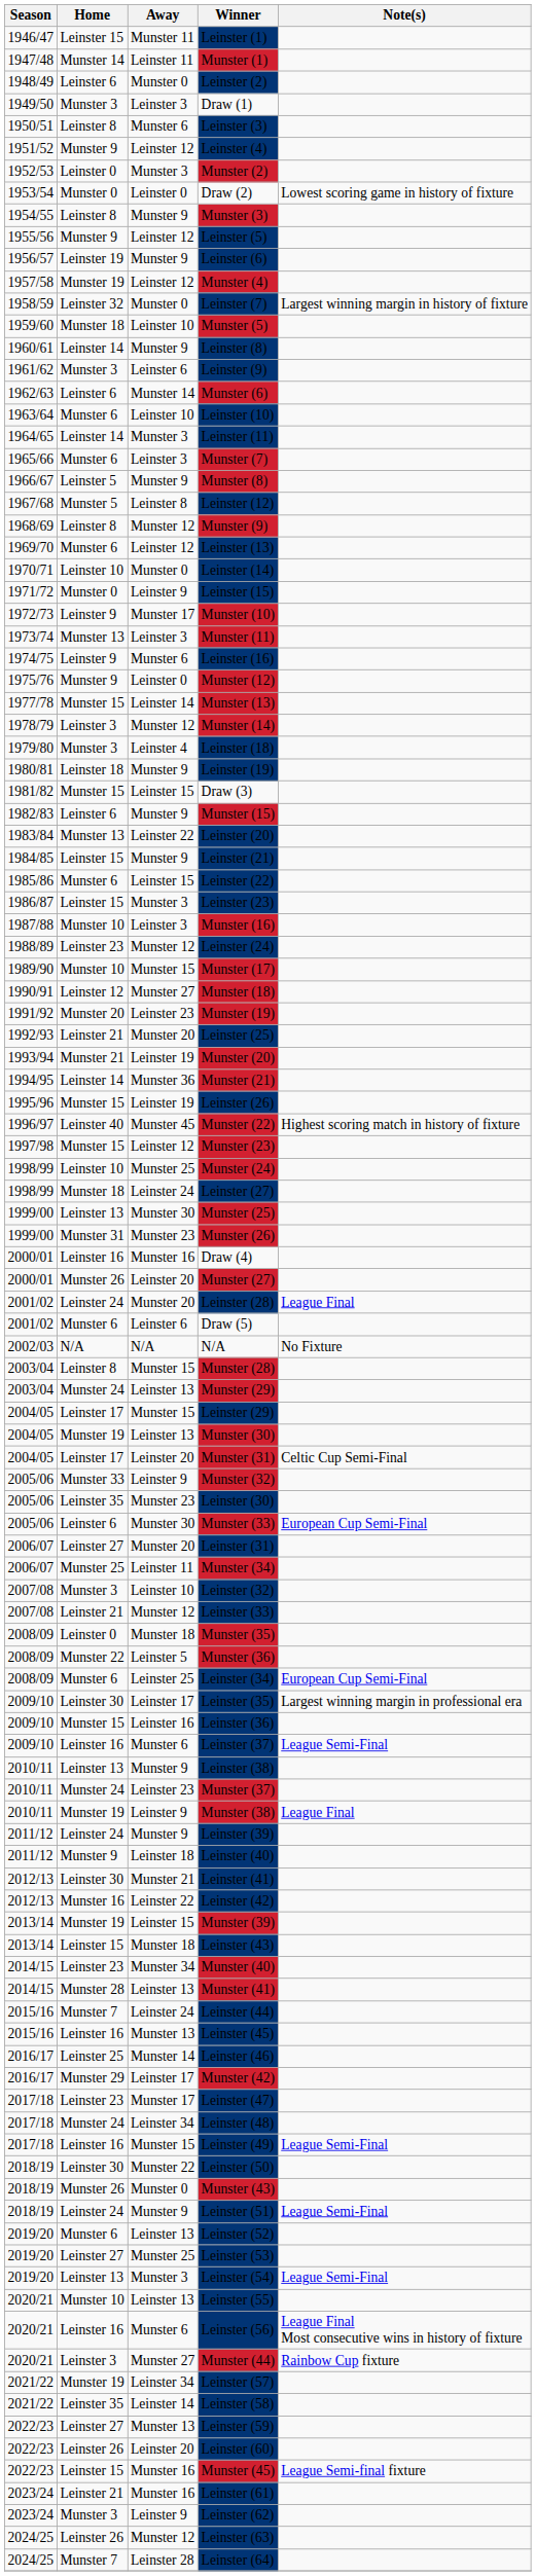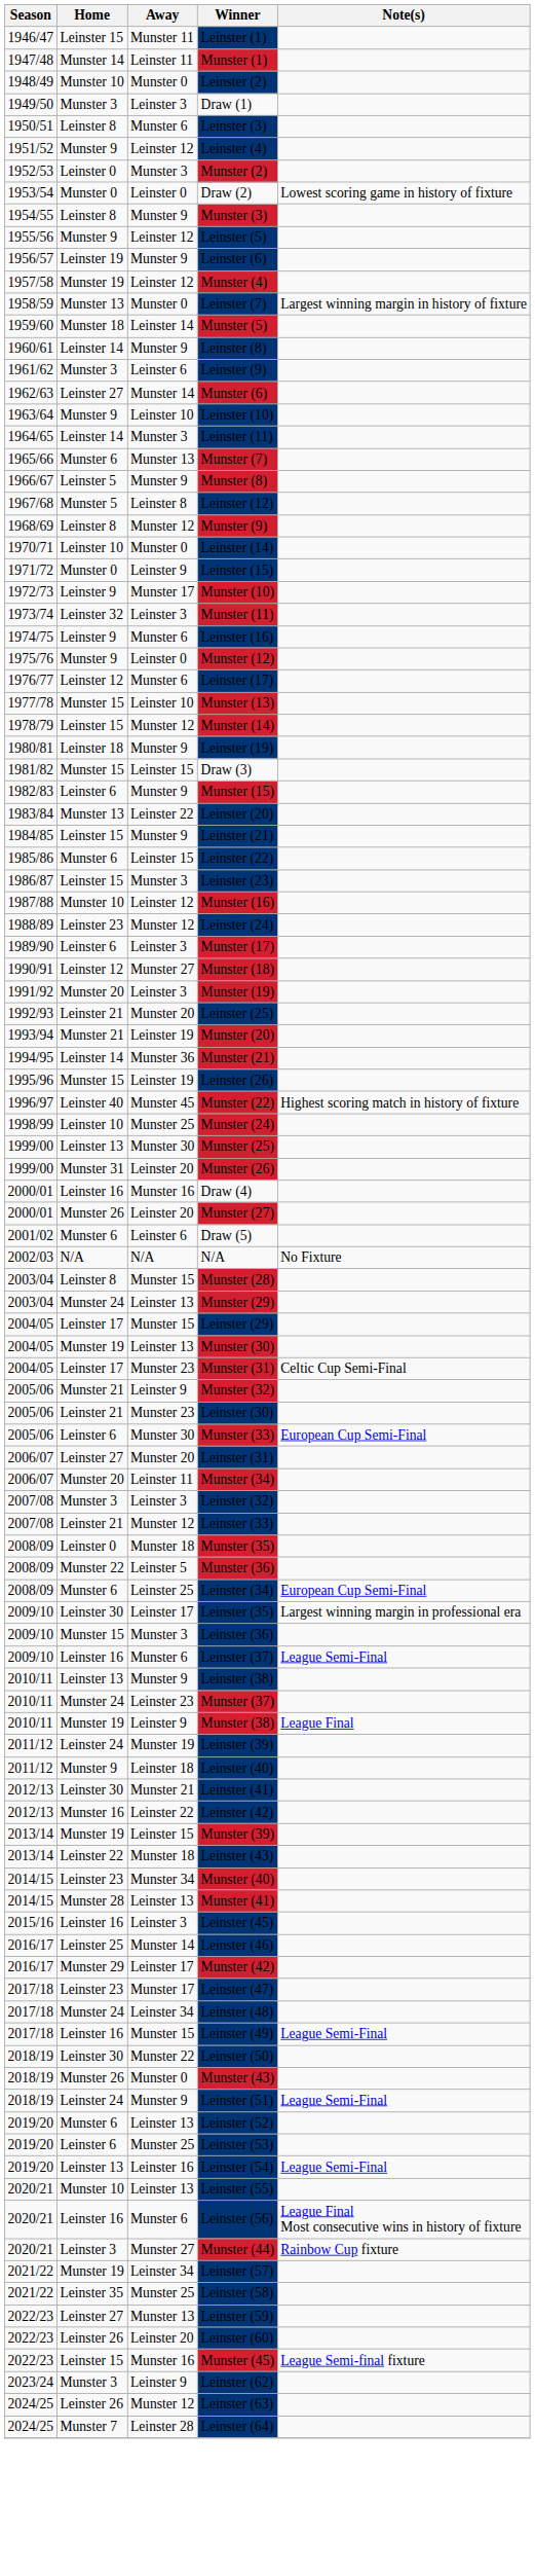Leinster (2) | Home: Leinster 6 -> Munster 10
Leinster (7) | Home: Leinster 32 -> Munster 13
Munster (5) | Away: Leinster 10 -> Leinster 14
Munster (6) | Home: Leinster 6 -> Leinster 27
Leinster (10) | Home: Munster 6 -> Munster 9
Munster (7) | Away: Leinster 3 -> Munster 13
- row: 1969/70 | Munster 6 | Leinster 12 | Leinster (13)
Munster (11) | Home: Munster 13 -> Leinster 32
+ row: 1976/77 | Leinster 12 | Munster 6 | Leinster (17)
Munster (13) | Away: Leinster 14 -> Leinster 10
Munster (14) | Home: Leinster 3 -> Leinster 15
- row: 1979/80 | Munster 3 | Leinster 4 | Leinster (18)
Munster (16) | Away: Leinster 3 -> Leinster 12
Munster (17) | Home: Munster 10 -> Leinster 6
Munster (17) | Away: Munster 15 -> Leinster 3
Munster (19) | Away: Leinster 23 -> Leinster 3
- row: 1997/98 | Munster 15 | Leinster 12 | Munster (23)
- row: 1998/99 | Munster 18 | Leinster 24 | Leinster (27)
Munster (26) | Away: Munster 23 -> Leinster 20
- row: 2001/02 | Leinster 24 | Munster 20 | Leinster (28) | League Final
Munster (31) | Away: Leinster 20 -> Munster 23
Munster (32) | Home: Munster 33 -> Munster 21
Leinster (30) | Home: Leinster 35 -> Leinster 21
Munster (34) | Home: Munster 25 -> Munster 20
Leinster (32) | Away: Leinster 10 -> Leinster 3
Leinster (36) | Away: Leinster 16 -> Munster 3
Leinster (39) | Away: Munster 9 -> Munster 19
Leinster (43) | Home: Leinster 15 -> Leinster 22
- row: 2015/16 | Munster 7 | Leinster 24 | Leinster (44)
Leinster (45) | Away: Munster 13 -> Leinster 3
Leinster (53) | Home: Leinster 27 -> Leinster 6
Leinster (54) | Away: Munster 3 -> Leinster 16
Leinster (58) | Away: Leinster 14 -> Munster 25
- row: 2023/24 | Leinster 21 | Munster 16 | Leinster (61)
